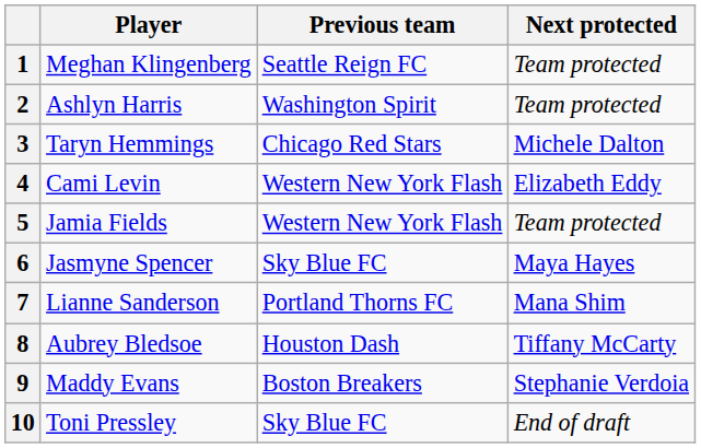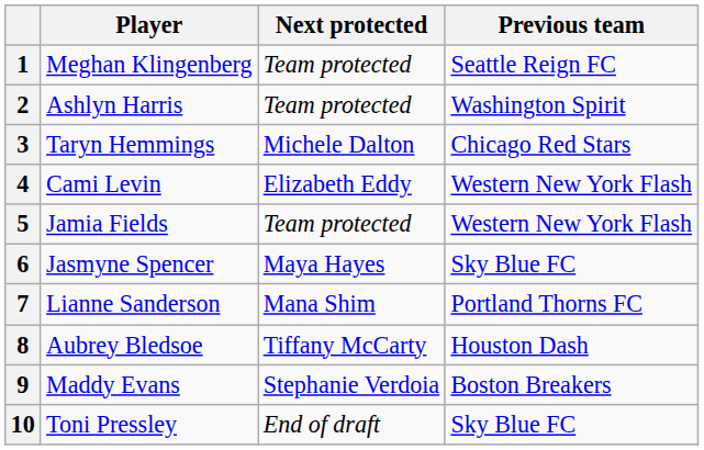columns swapped: Previous team <-> Next protected
